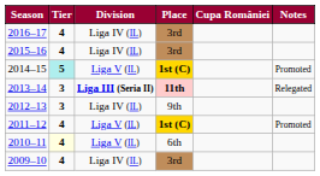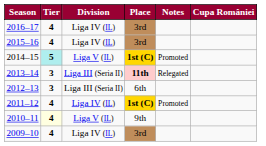columns swapped: Notes <-> Cupa României
2013–14 | Division: bold -> normal
2012–13 | Division: Liga IV (IL) -> Liga III (Seria II)
2012–13 | Place: 9th -> 6th
2011–12 | Division: Liga V (IL) -> Liga IV (IL)
2010–11 | Place: 6th -> 9th
